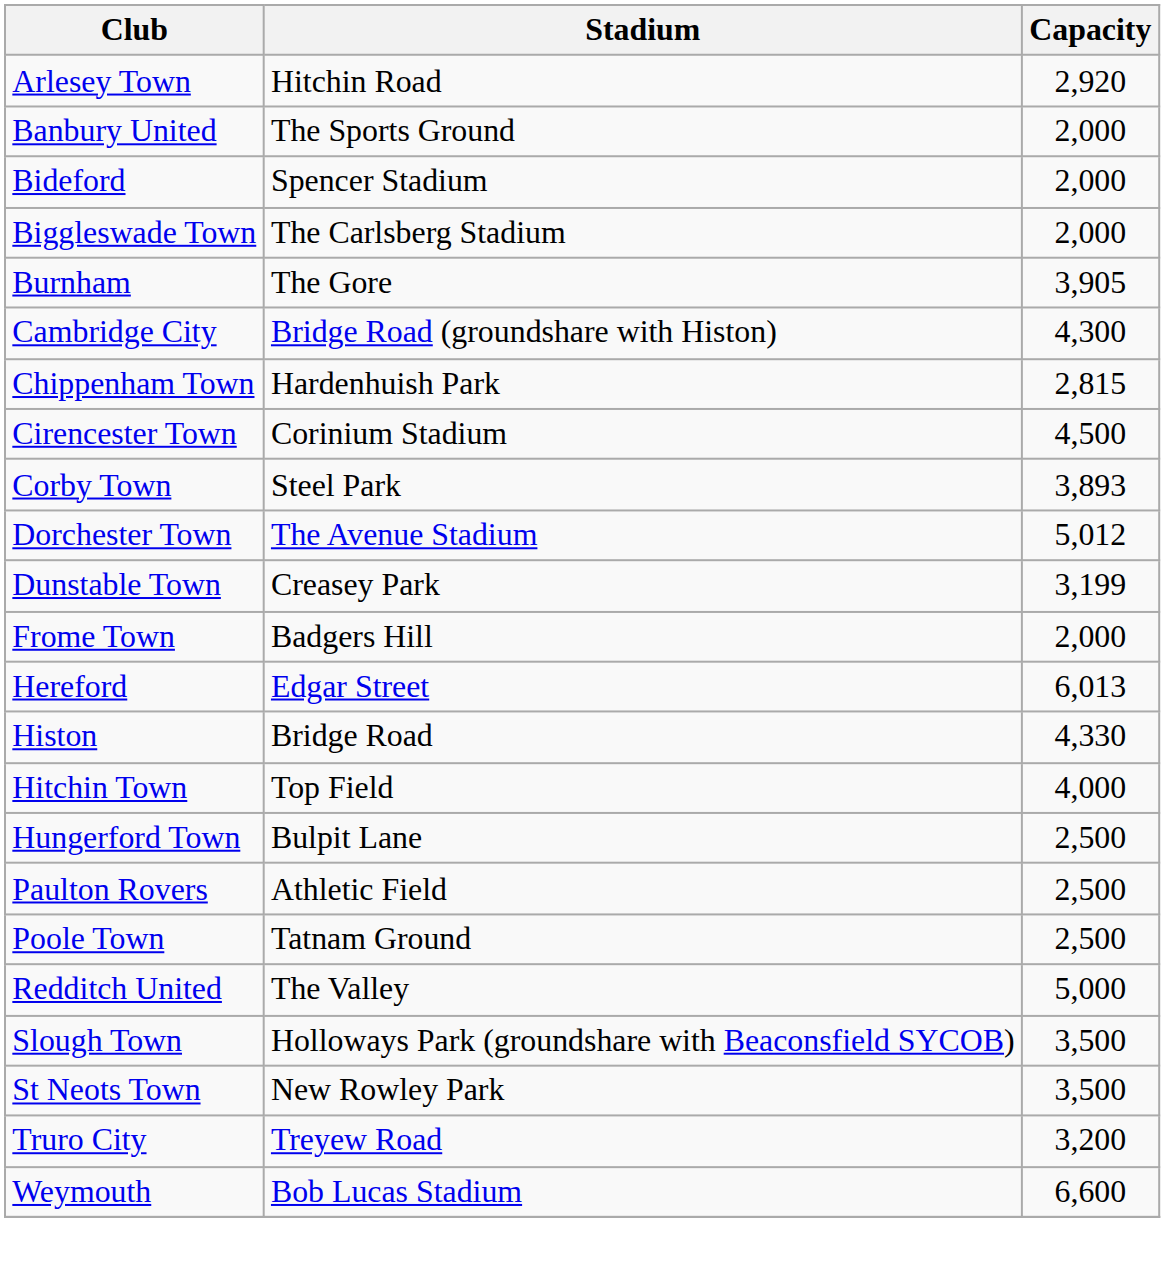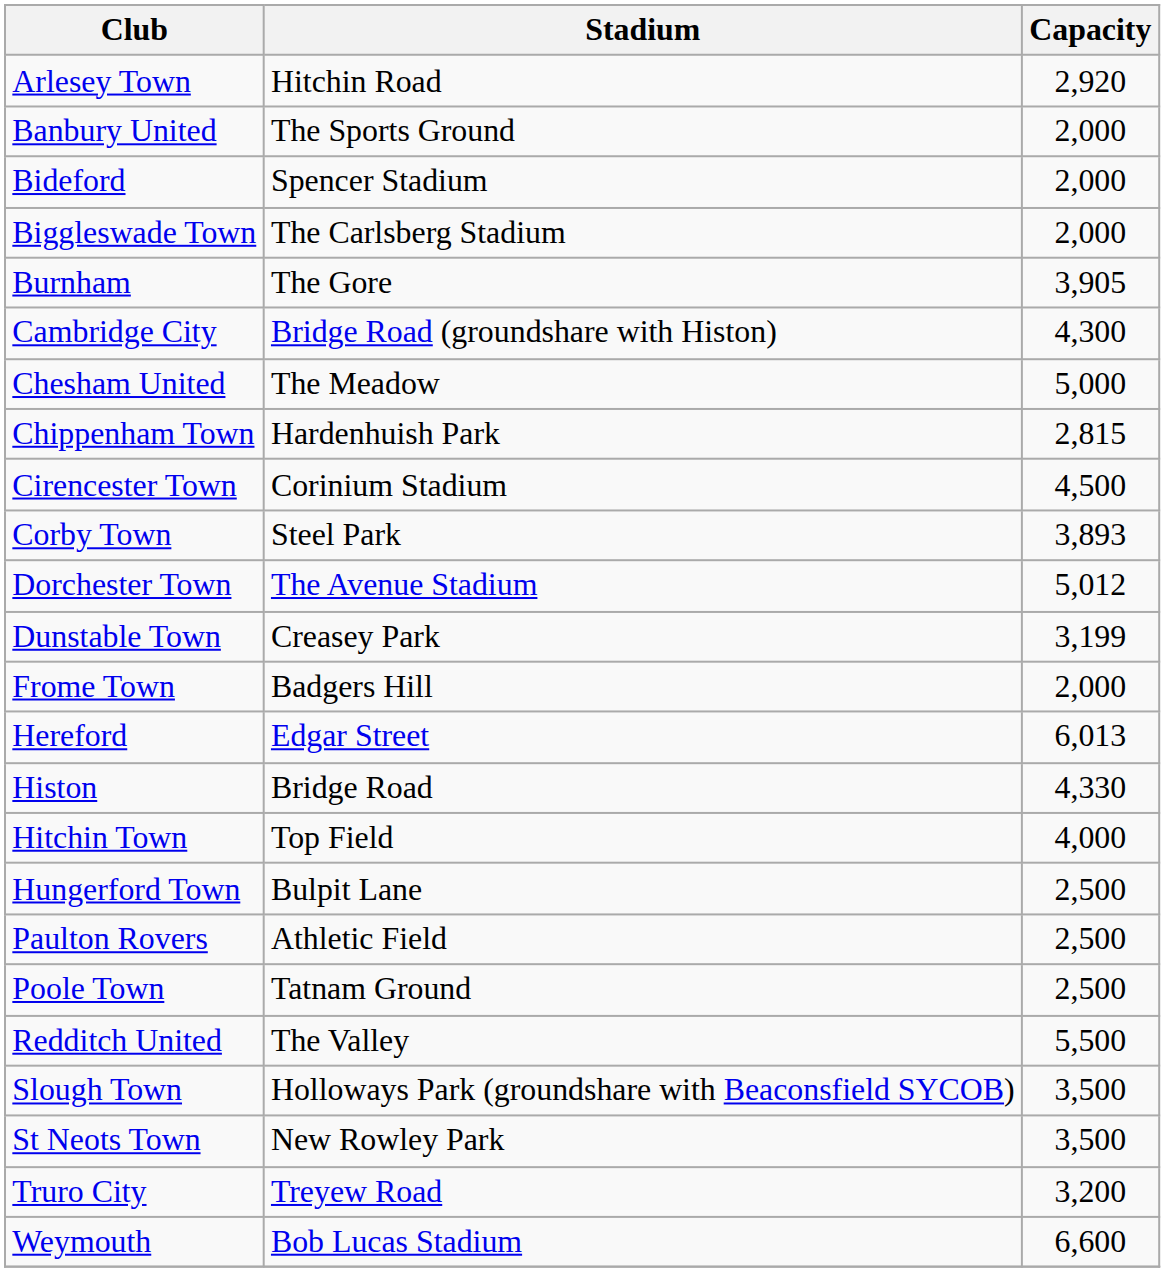+ row: Chesham United | The Meadow | 5,000
Redditch United | Capacity: 5,000 -> 5,500
